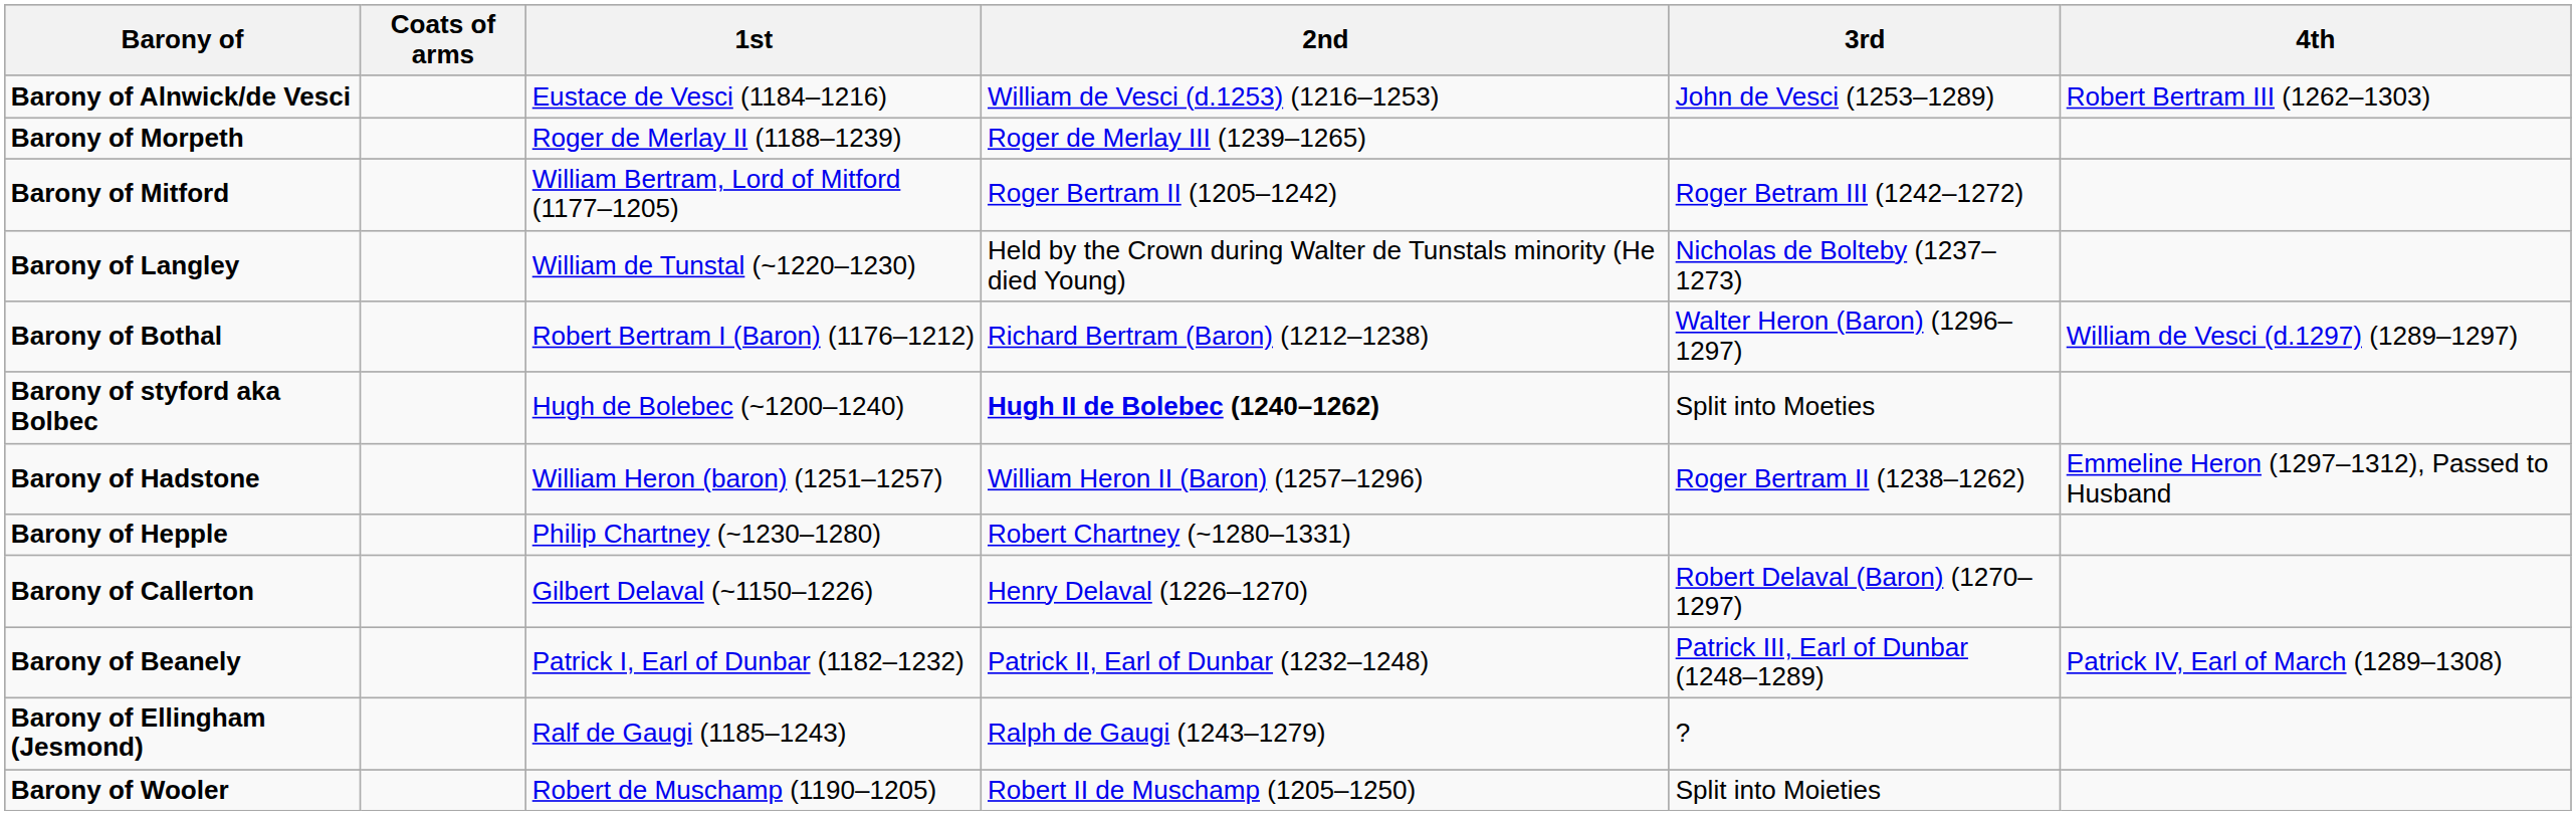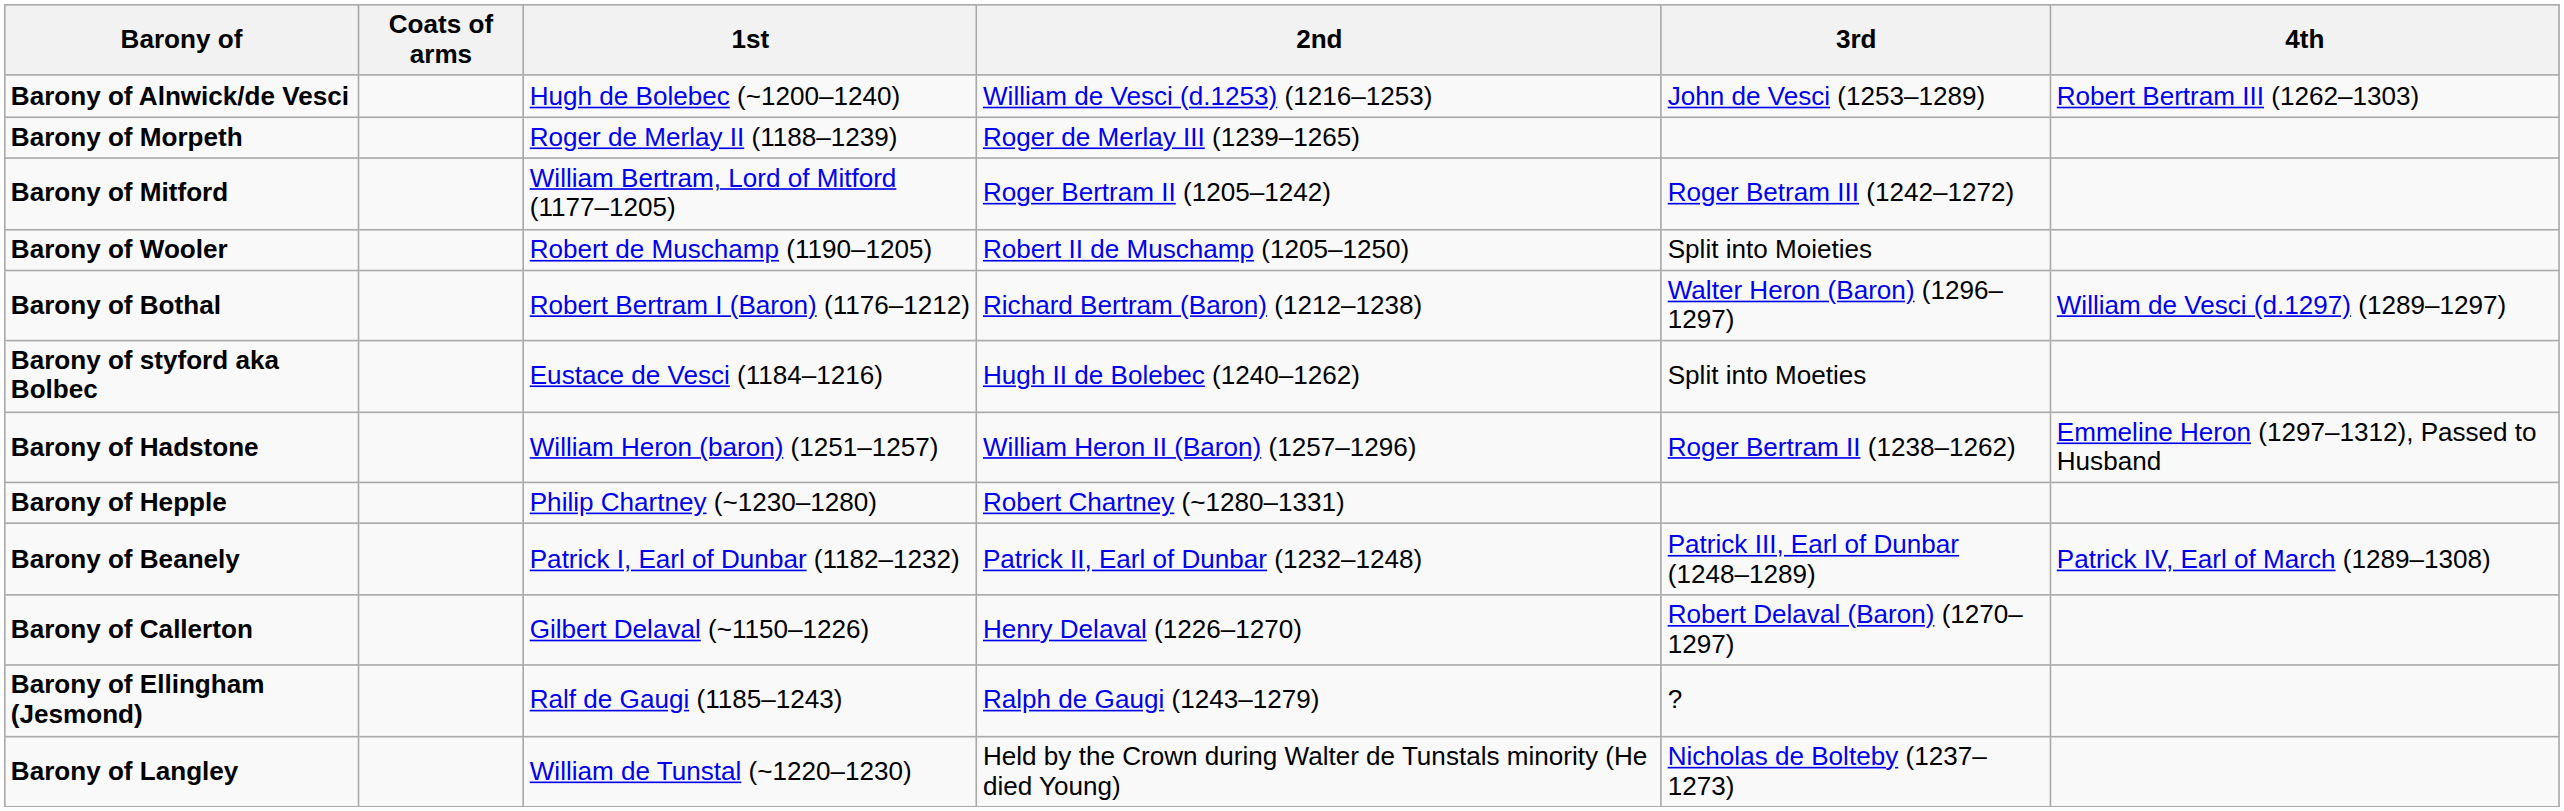Barony of Alnwick/de Vesci | 1st: Eustace de Vesci (1184–1216) -> Hugh de Bolebec (~1200–1240)
rows swapped: Barony of Wooler <-> Barony of Langley
Barony of styford aka Bolbec | 1st: Hugh de Bolebec (~1200–1240) -> Eustace de Vesci (1184–1216)
Barony of styford aka Bolbec | 2nd: bold -> normal
rows swapped: Barony of Callerton <-> Barony of Beanely
